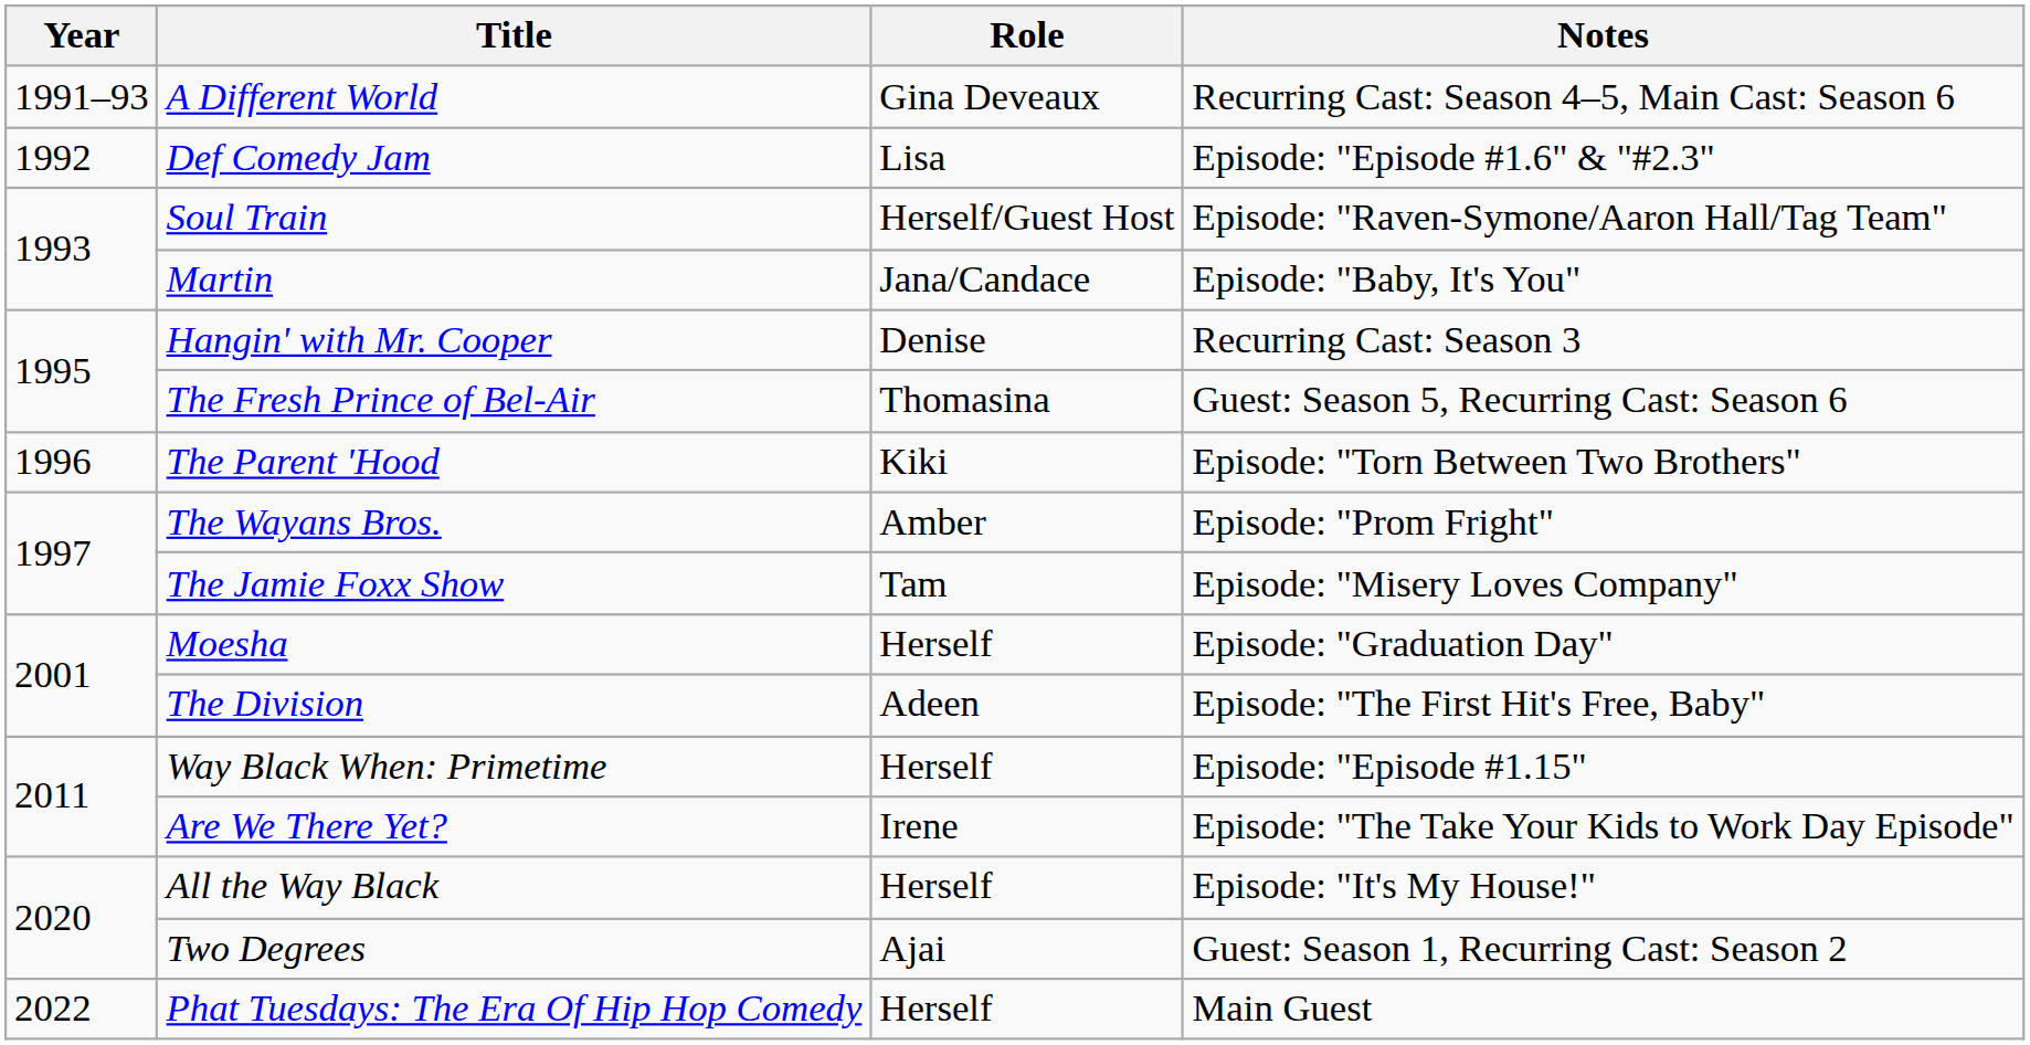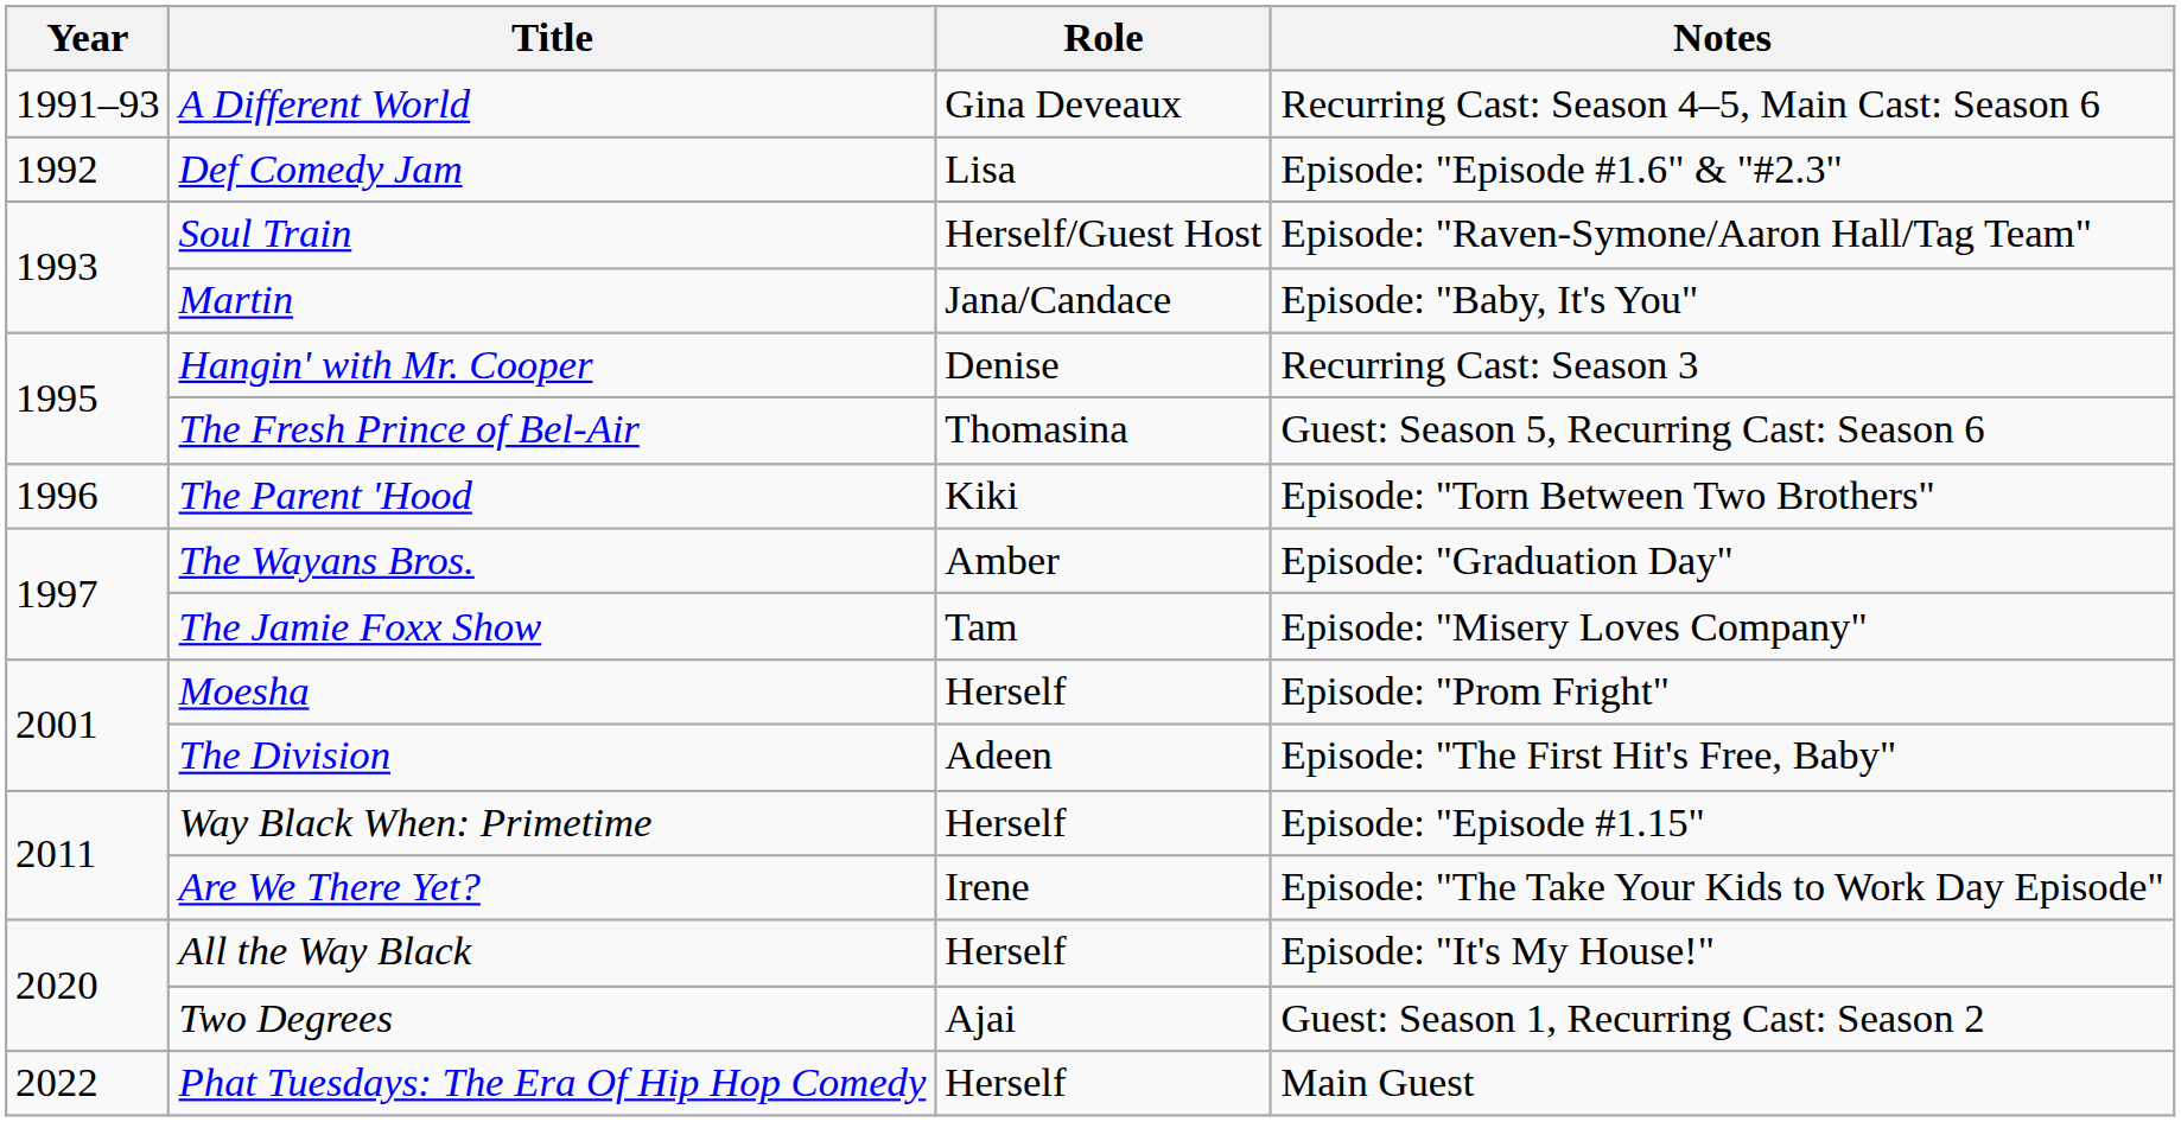The Wayans Bros. | Notes: Episode: "Prom Fright" -> Episode: "Graduation Day"
Moesha | Notes: Episode: "Graduation Day" -> Episode: "Prom Fright"
